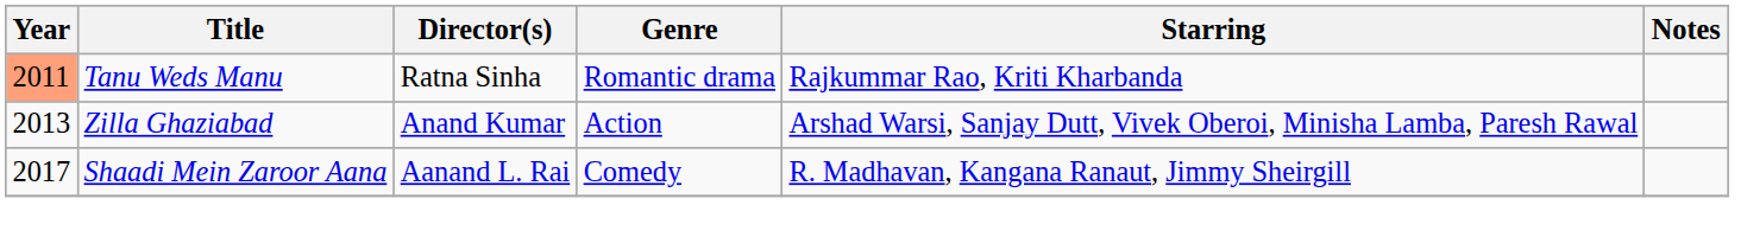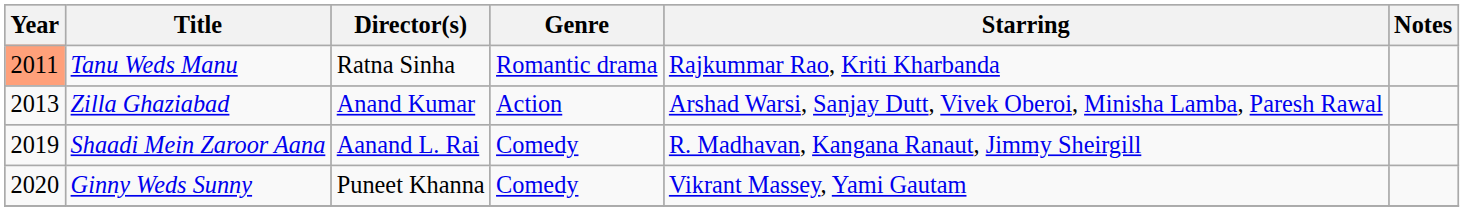Shaadi Mein Zaroor Aana | Year: 2017 -> 2019
+ row: 2020 | Ginny Weds Sunny | Puneet Khanna | Comedy | Vikrant Massey, Yami Gautam
